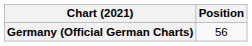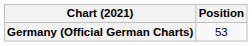Germany (Official German Charts) | Position: 56 -> 53
